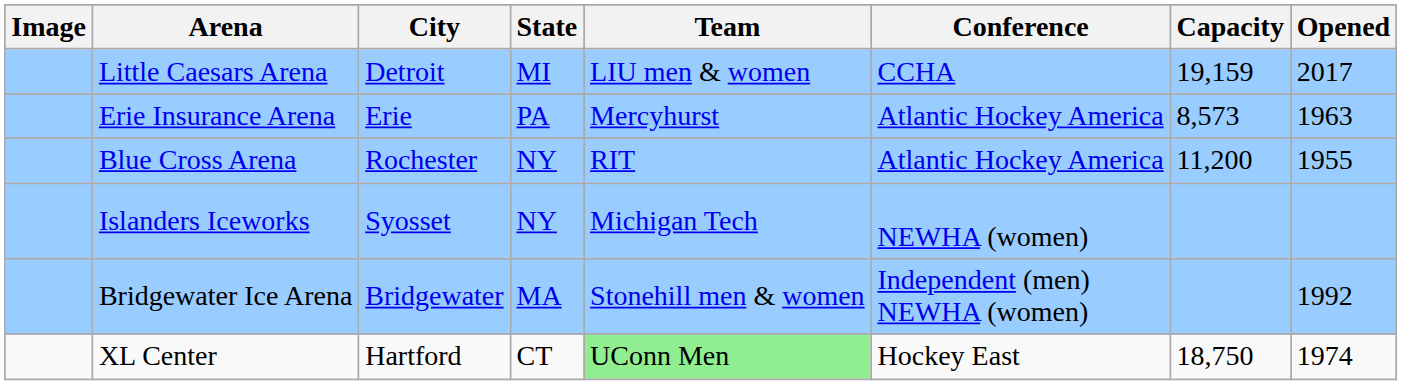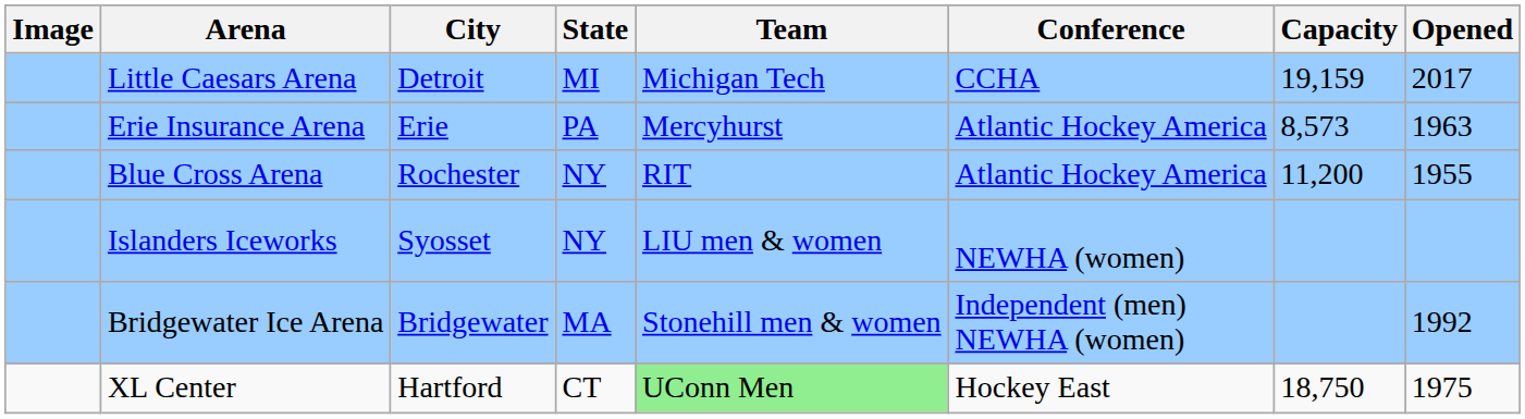Little Caesars Arena | Team: LIU men & women -> Michigan Tech
Islanders Iceworks | Team: Michigan Tech -> LIU men & women
XL Center | Opened: 1974 -> 1975
